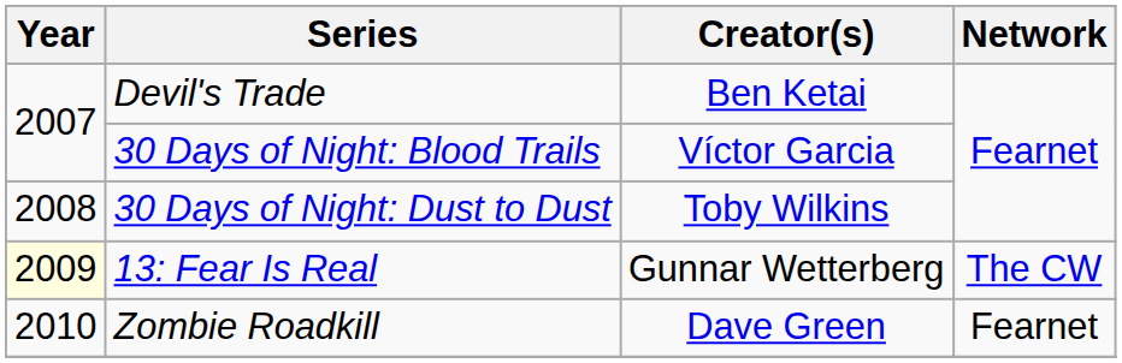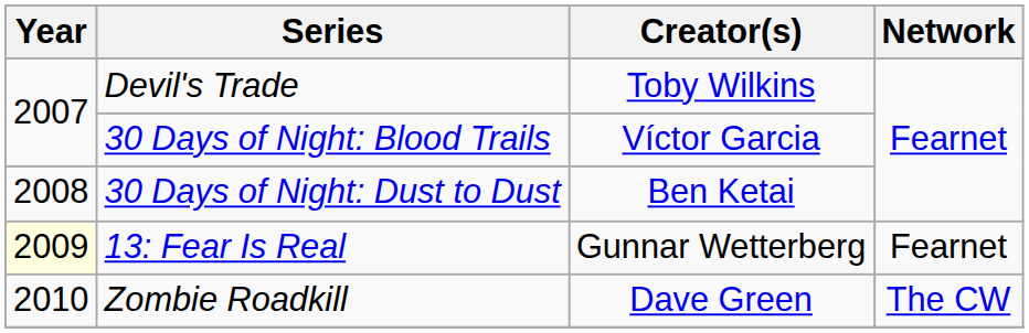Devil's Trade | Creator(s): Ben Ketai -> Toby Wilkins
30 Days of Night: Dust to Dust | Creator(s): Toby Wilkins -> Ben Ketai
13: Fear Is Real | Network: The CW -> Fearnet
Zombie Roadkill | Network: Fearnet -> The CW
